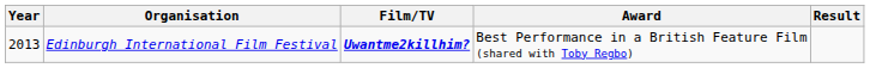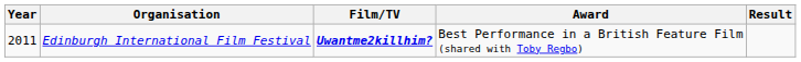Edinburgh International Film Festival | Year: 2013 -> 2011
